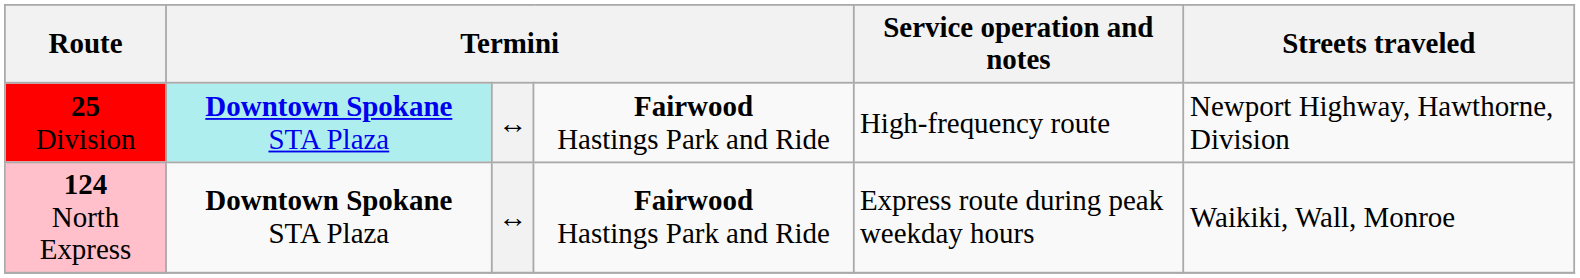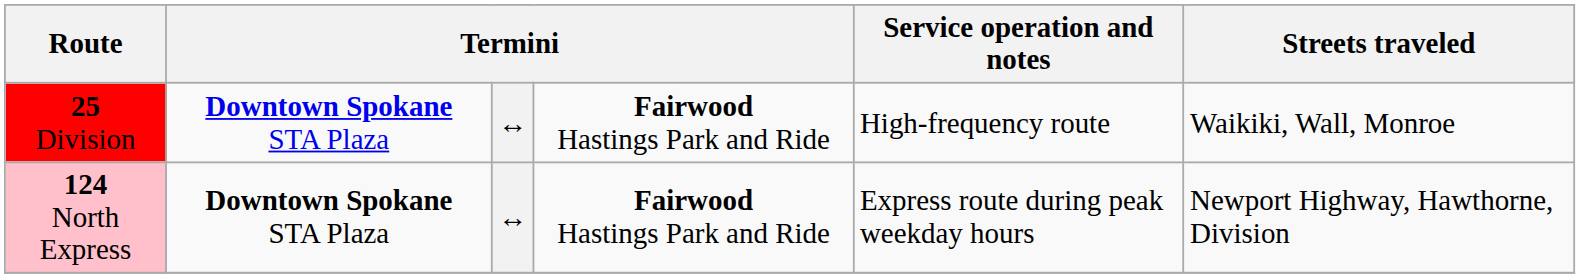25 Division | column 2: paleturquoise background -> no background
25 Division | Streets traveled: Newport Highway, Hawthorne, Division -> Waikiki, Wall, Monroe
124 North Express | Streets traveled: Waikiki, Wall, Monroe -> Newport Highway, Hawthorne, Division
